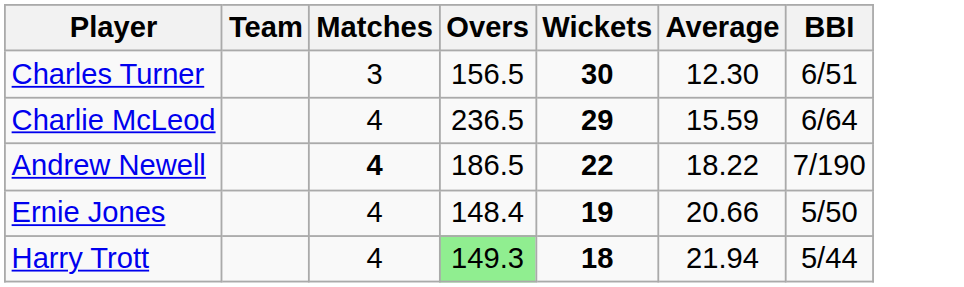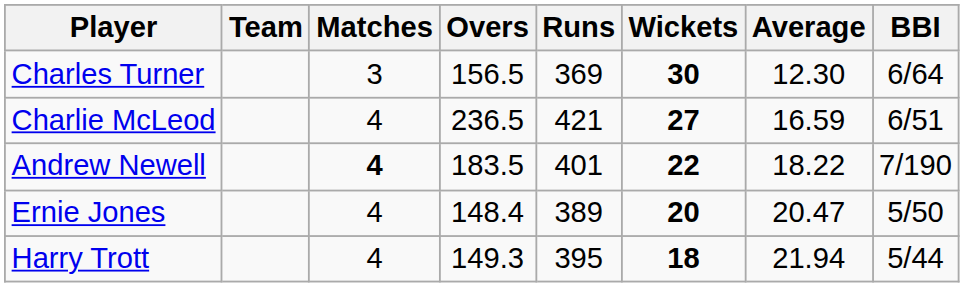+ column: Runs | 369 | 421 | 401 | 389 | 395
Charles Turner | BBI: 6/51 -> 6/64
Charlie McLeod | Wickets: 29 -> 27
Charlie McLeod | Average: 15.59 -> 16.59
Charlie McLeod | BBI: 6/64 -> 6/51
Andrew Newell | Overs: 186.5 -> 183.5
Ernie Jones | Wickets: 19 -> 20
Ernie Jones | Average: 20.66 -> 20.47
Harry Trott | Overs: lightgreen background -> no background
